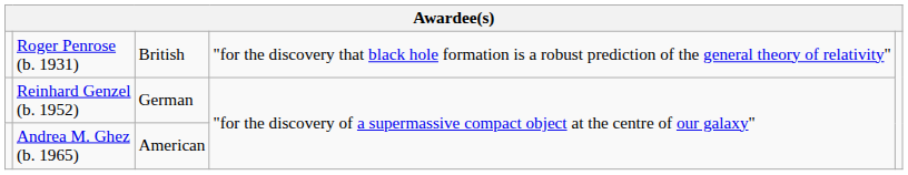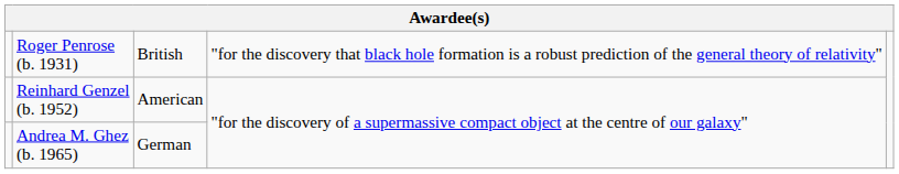Reinhard Genzel (b. 1952) | column 3: German -> American
Andrea M. Ghez (b. 1965) | column 3: American -> German
